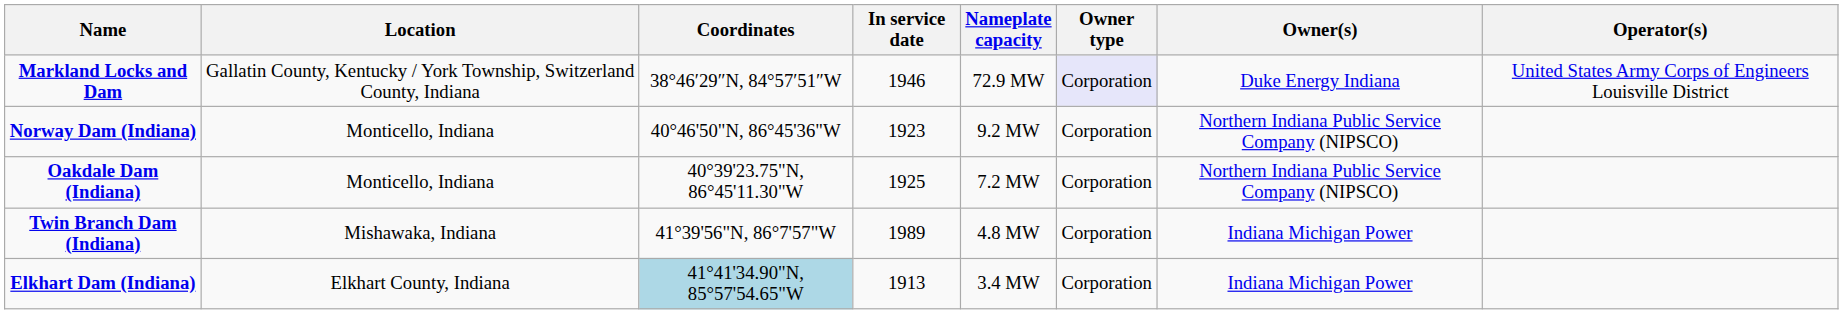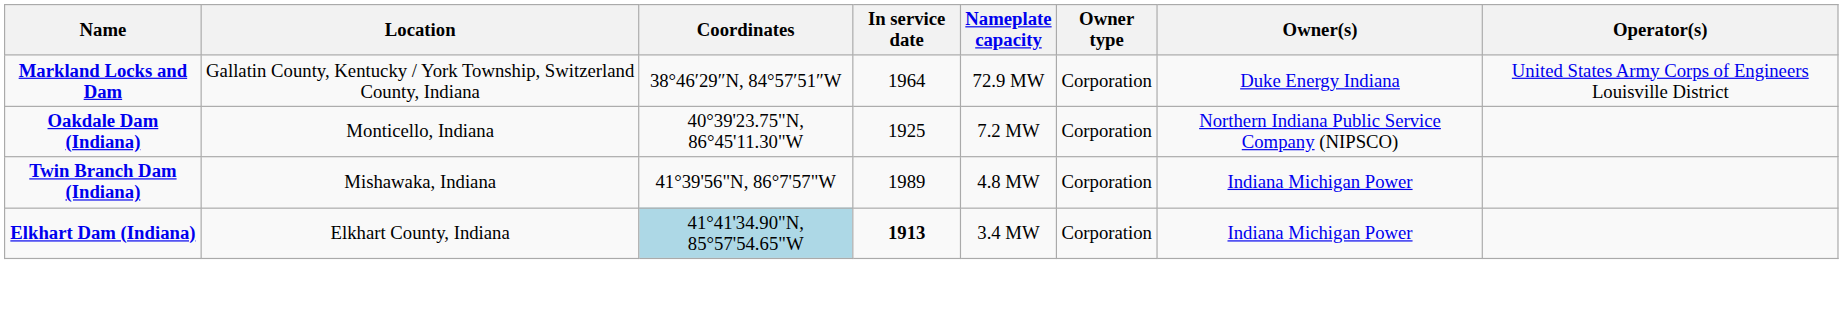Markland Locks and Dam | In service date: 1946 -> 1964
Markland Locks and Dam | Owner type: lavender background -> no background
- row: Norway Dam (Indiana) | Monticello, Indiana | 40°46'50"N, 86°45'36"W | 1923 | 9.2 MW | Corporation | Northern Indiana Public Service Company (NIPSCO)
Elkhart Dam (Indiana) | In service date: normal -> bold
